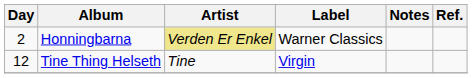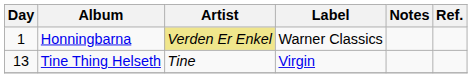Honningbarna | Day: 2 -> 1
Tine Thing Helseth | Day: 12 -> 13
